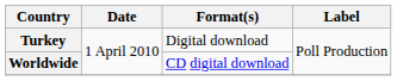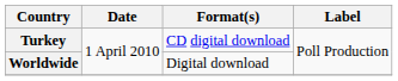Turkey | Format(s): Digital download -> CD digital download
Worldwide | Format(s): CD digital download -> Digital download
